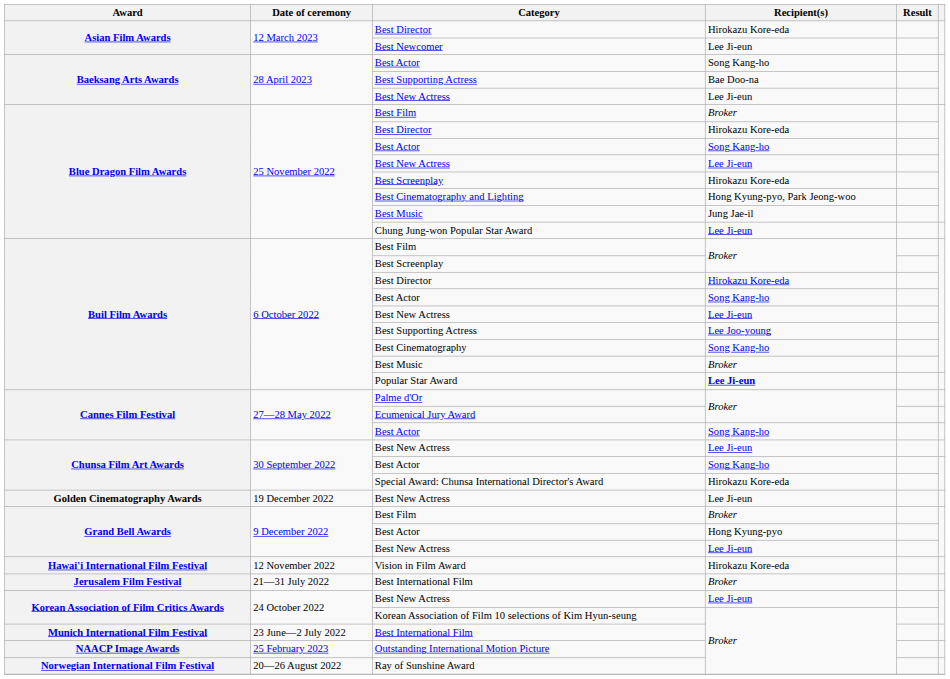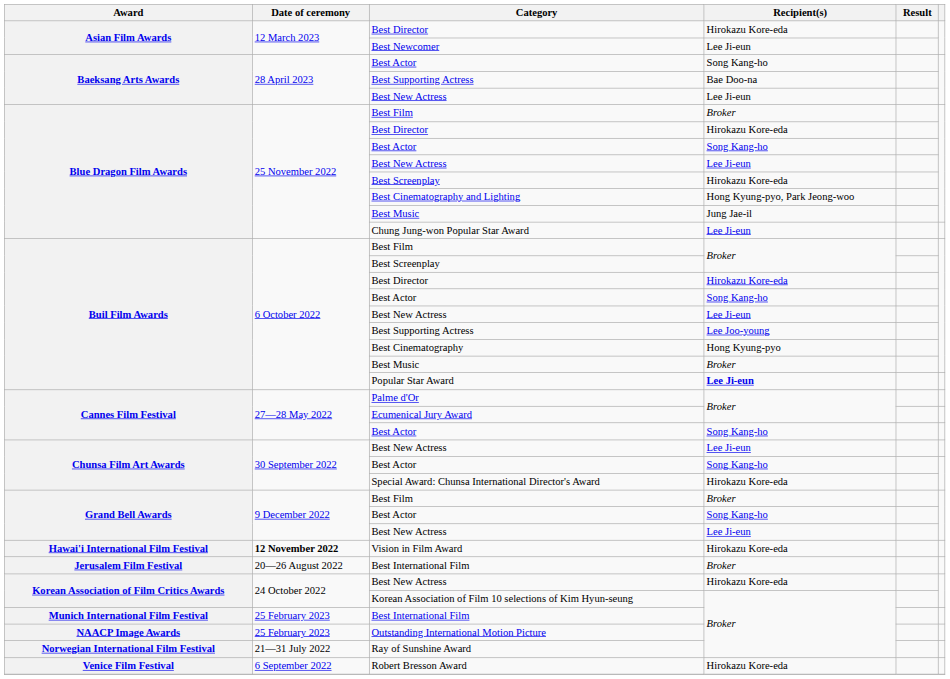Best Cinematography | Recipient(s): Song Kang-ho -> Hong Kyung-pyo
- row: Golden Cinematography Awards | 19 December 2022 | Best New Actress | Lee Ji-eun
Grand Bell Awards / Best Actor | Recipient(s): Hong Kyung-pyo -> Song Kang-ho
Vision in Film Award | Date of ceremony: normal -> bold
Jerusalem Film Festival / Best International Film | Date of ceremony: 21—31 July 2022 -> 20—26 August 2022
Korean Association of Film Critics Awards / Best New Actress | Recipient(s): Lee Ji-eun -> Hirokazu Kore-eda
Munich International Film Festival / Best International Film | Date of ceremony: 23 June—2 July 2022 -> 25 February 2023
Ray of Sunshine Award | Date of ceremony: 20—26 August 2022 -> 21—31 July 2022
+ row: Venice Film Festival | 6 September 2022 | Robert Bresson Award | Hirokazu Kore-eda
